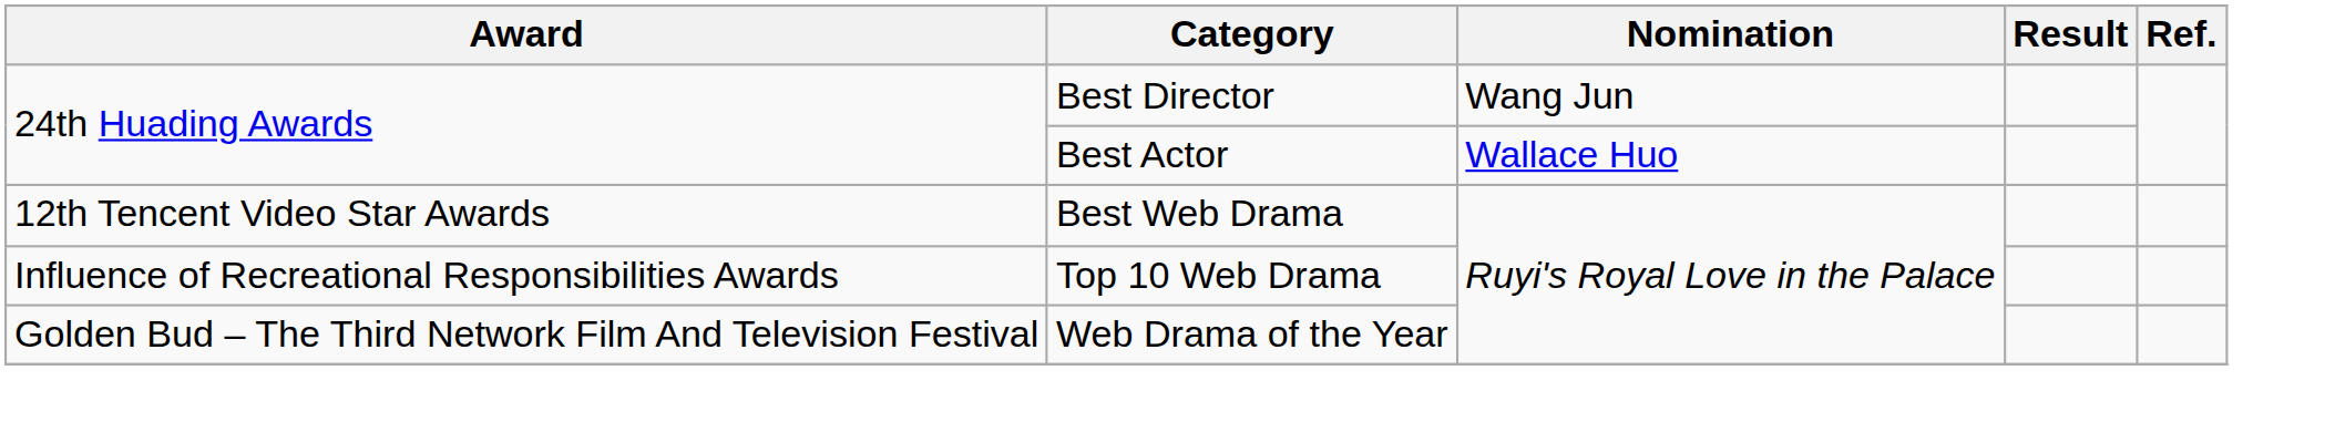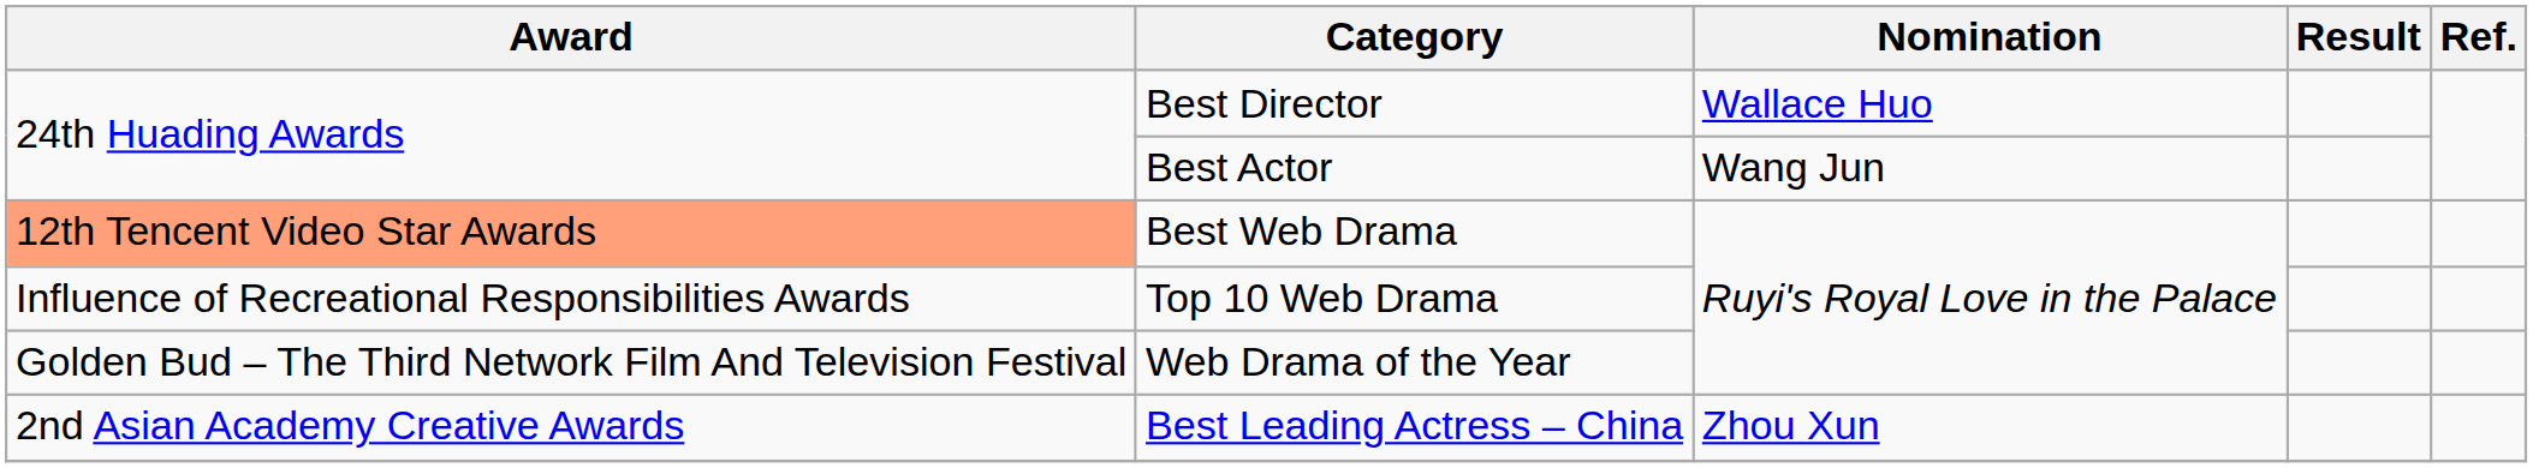Best Director | Nomination: Wang Jun -> Wallace Huo
Best Actor | Nomination: Wallace Huo -> Wang Jun
Best Web Drama | Award: no background -> lightsalmon background
+ row: 2nd Asian Academy Creative Awards | Best Leading Actress – China | Zhou Xun
